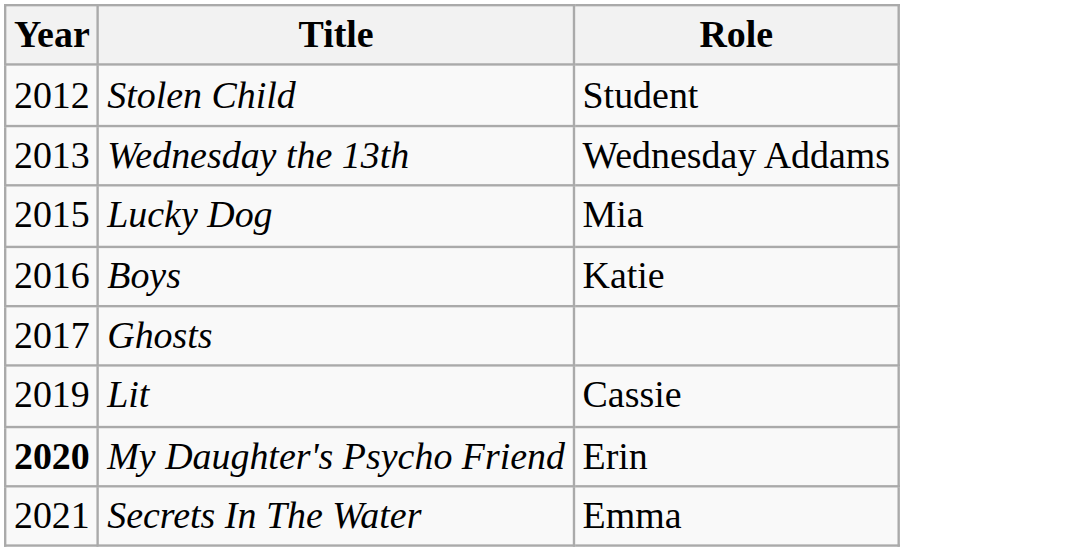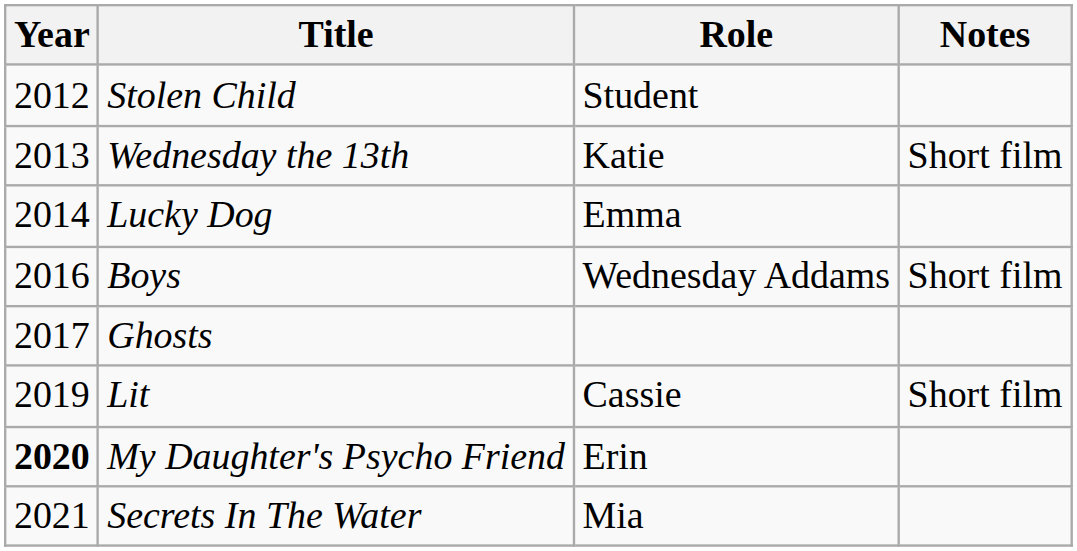+ column: Notes | Short film | Short film | Short film
Wednesday the 13th | Role: Wednesday Addams -> Katie
Lucky Dog | Year: 2015 -> 2014
Lucky Dog | Role: Mia -> Emma
Boys | Role: Katie -> Wednesday Addams
Secrets In The Water | Role: Emma -> Mia
